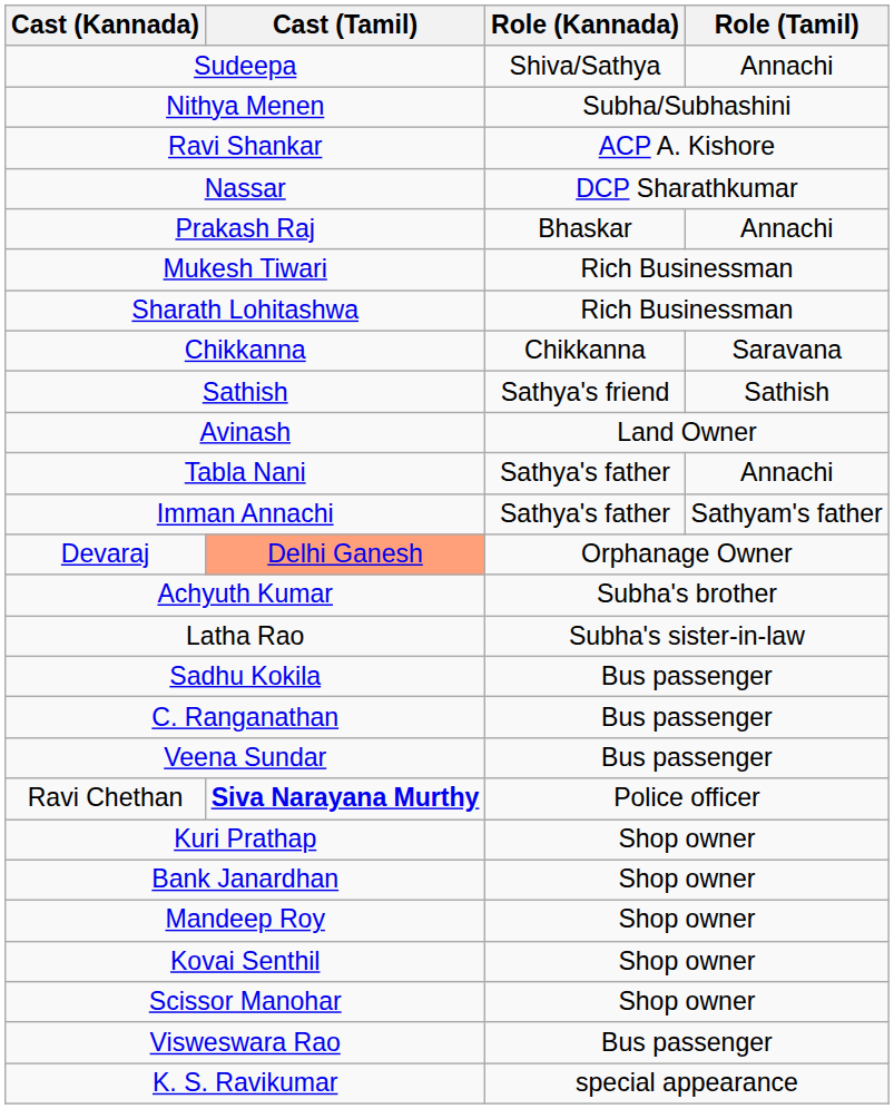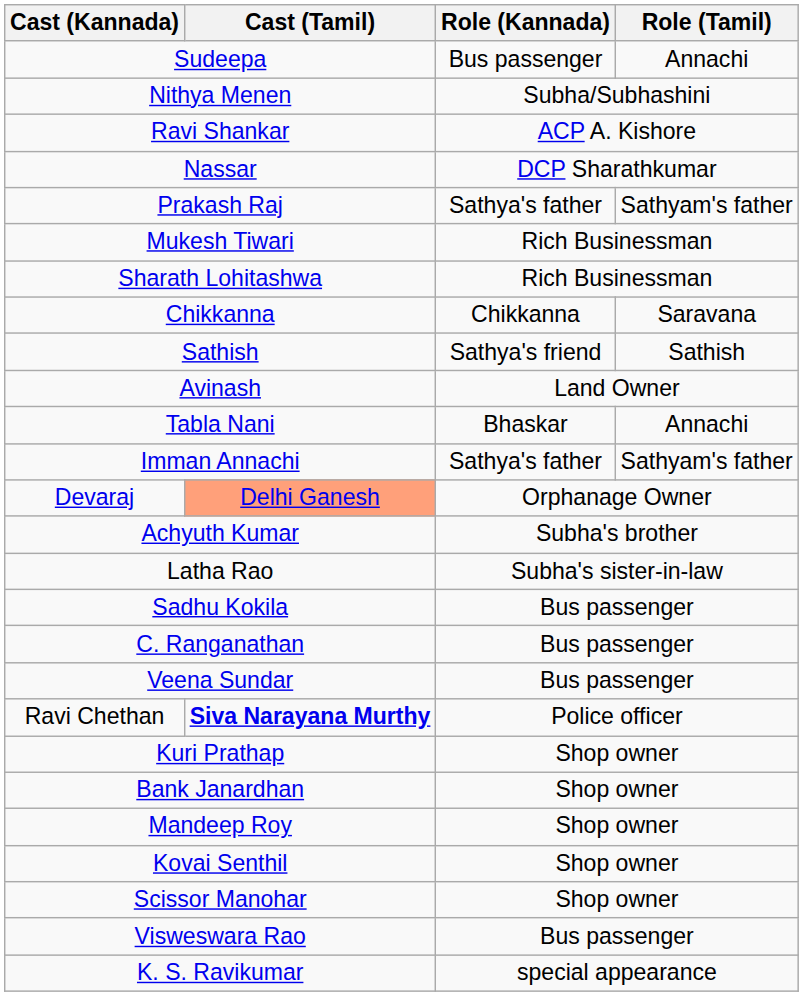Sudeepa | Role (Kannada): Shiva/Sathya -> Bus passenger
Prakash Raj | Role (Kannada): Bhaskar -> Sathya's father
Prakash Raj | Role (Tamil): Annachi -> Sathyam's father
Tabla Nani | Role (Kannada): Sathya's father -> Bhaskar
